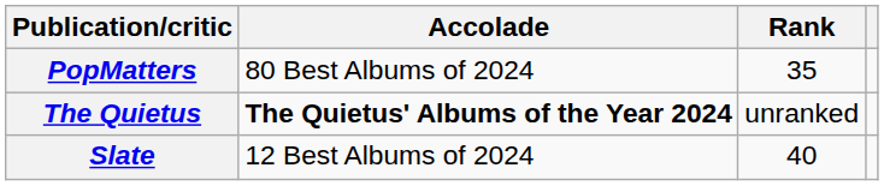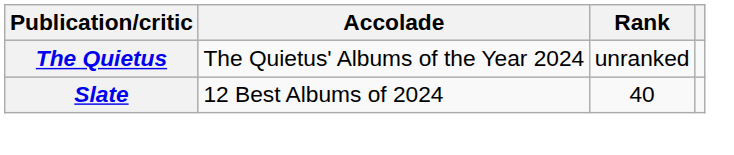- row: PopMatters | 80 Best Albums of 2024 | 35
The Quietus | Accolade: bold -> normal
